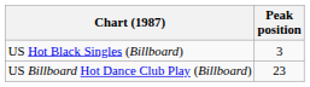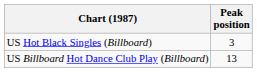US Billboard Hot Dance Club Play (Billboard) | Peak position: 23 -> 13
